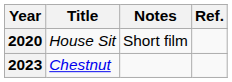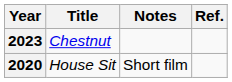rows swapped: 2020 <-> 2023
